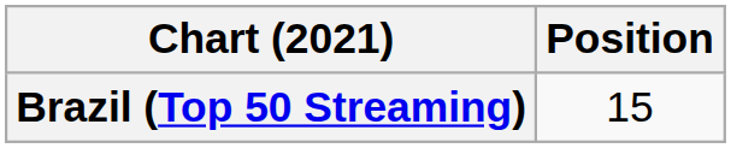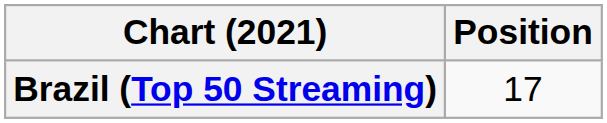Brazil (Top 50 Streaming) | Position: 15 -> 17
